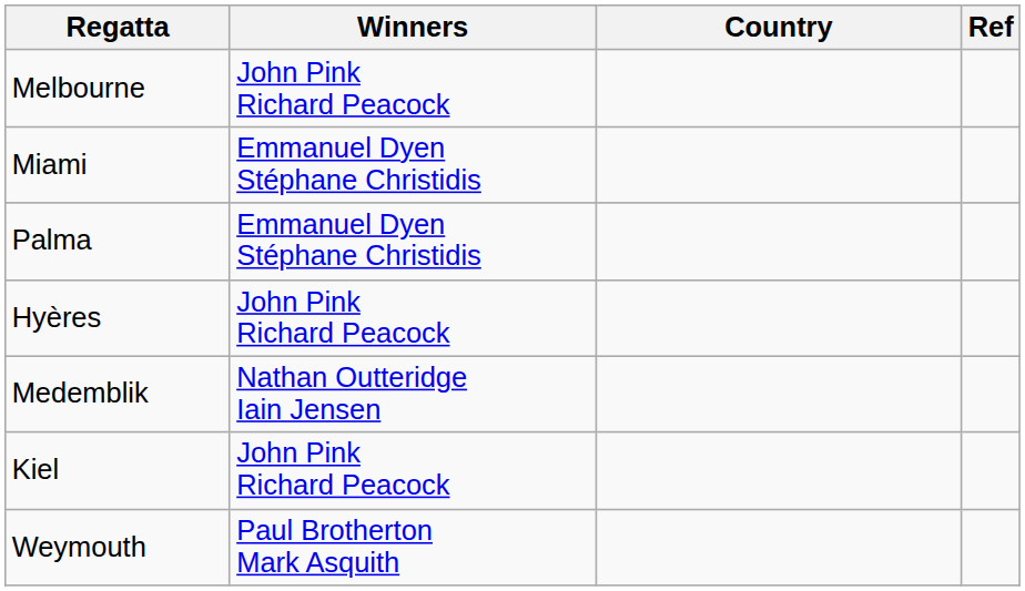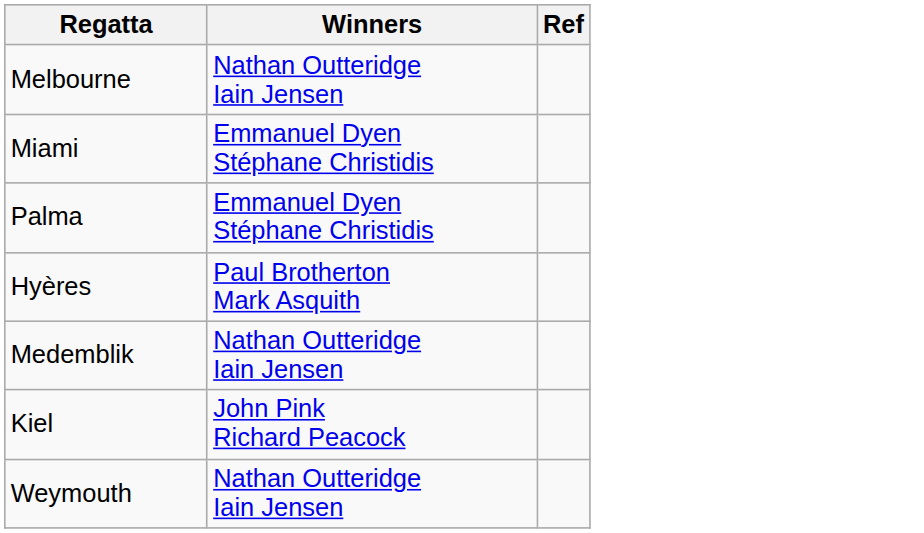- column: Country
Melbourne | Winners: John Pink Richard Peacock -> Nathan Outteridge Iain Jensen
Hyères | Winners: John Pink Richard Peacock -> Paul Brotherton Mark Asquith
Weymouth | Winners: Paul Brotherton Mark Asquith -> Nathan Outteridge Iain Jensen
